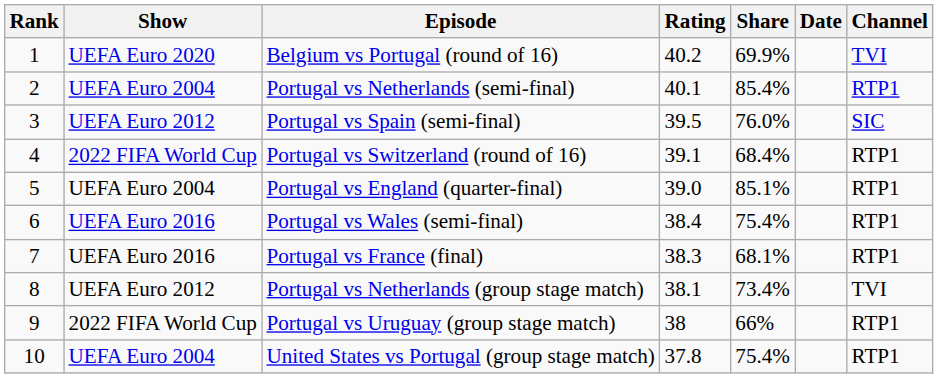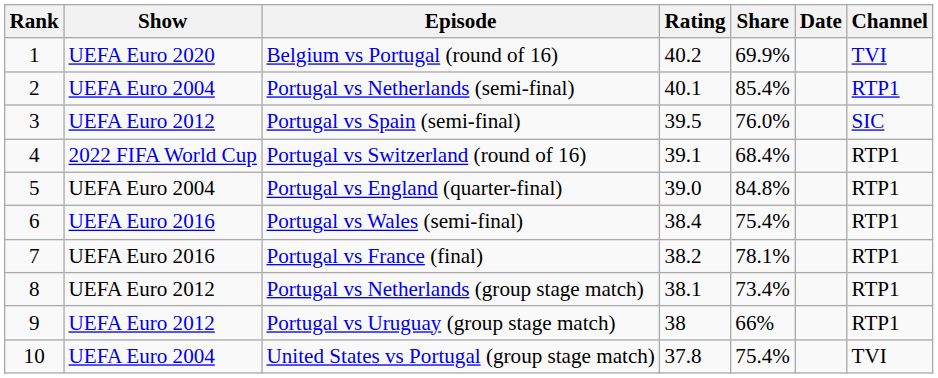Portugal vs England (quarter-final) | Share: 85.1% -> 84.8%
Portugal vs France (final) | Rating: 38.3 -> 38.2
Portugal vs France (final) | Share: 68.1% -> 78.1%
Portugal vs Netherlands (group stage match) | Channel: TVI -> RTP1
Portugal vs Uruguay (group stage match) | Show: 2022 FIFA World Cup -> UEFA Euro 2012
United States vs Portugal (group stage match) | Channel: RTP1 -> TVI
